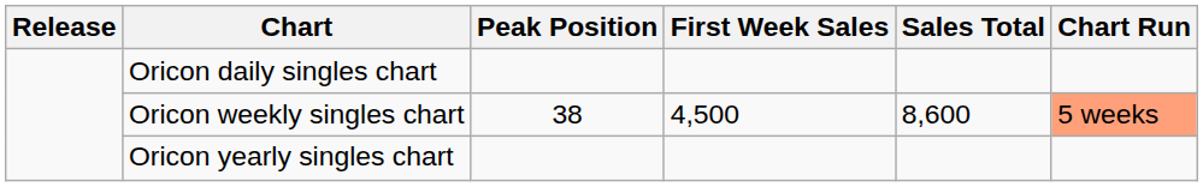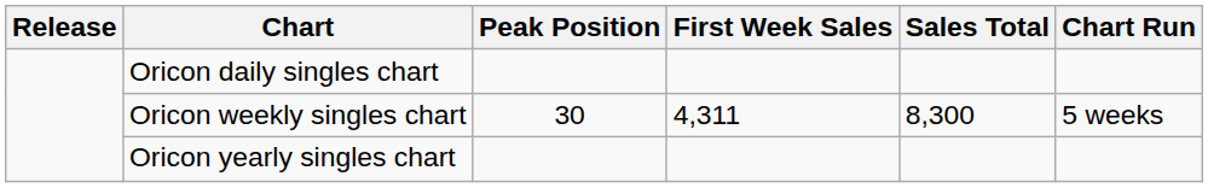Oricon weekly singles chart | Peak Position: 38 -> 30
Oricon weekly singles chart | First Week Sales: 4,500 -> 4,311
Oricon weekly singles chart | Sales Total: 8,600 -> 8,300
Oricon weekly singles chart | Chart Run: lightsalmon background -> no background
